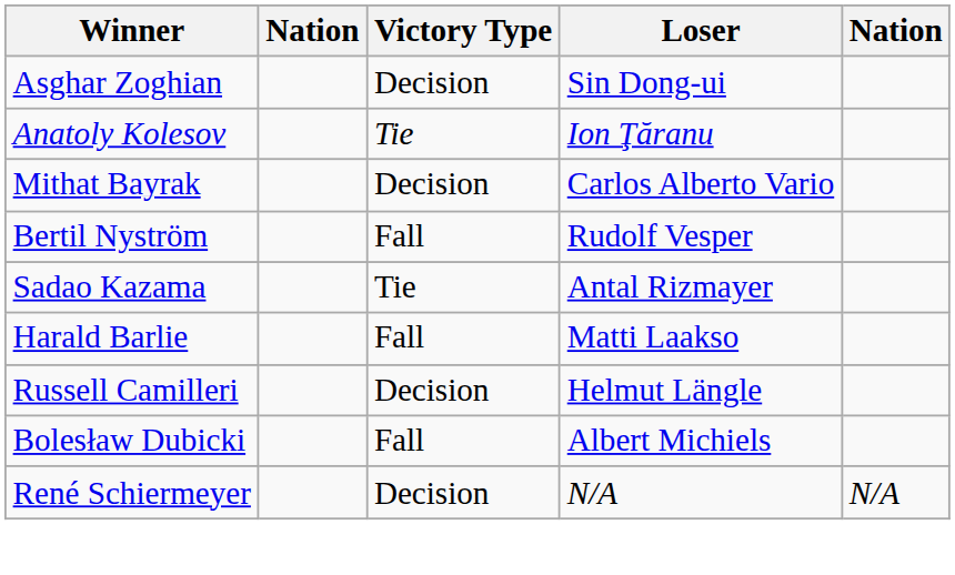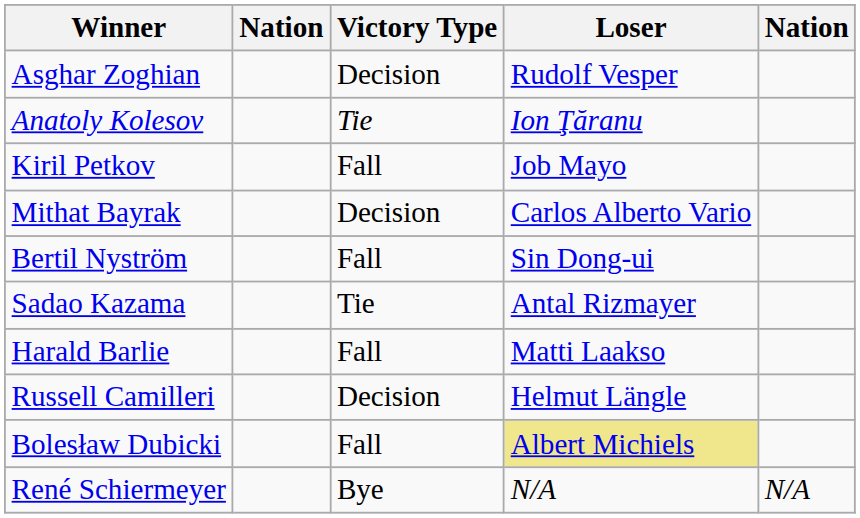Asghar Zoghian | Loser: Sin Dong-ui -> Rudolf Vesper
+ row: Kiril Petkov | Fall | Job Mayo
Bertil Nyström | Loser: Rudolf Vesper -> Sin Dong-ui
Bolesław Dubicki | Loser: no background -> khaki background
René Schiermeyer | Victory Type: Decision -> Bye
